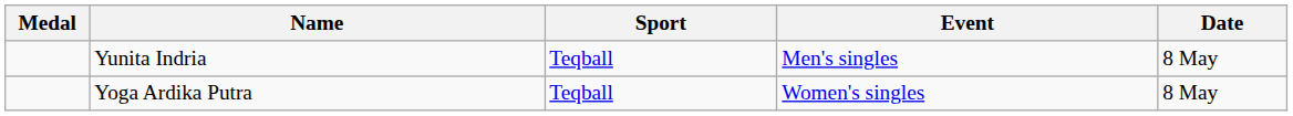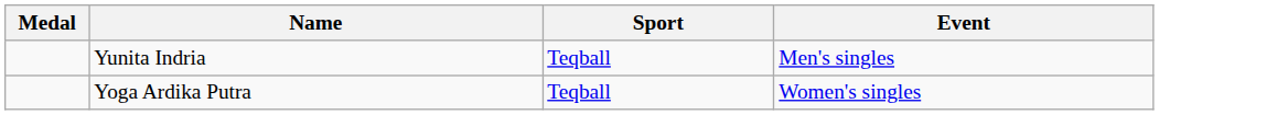- column: Date | 8 May | 8 May
